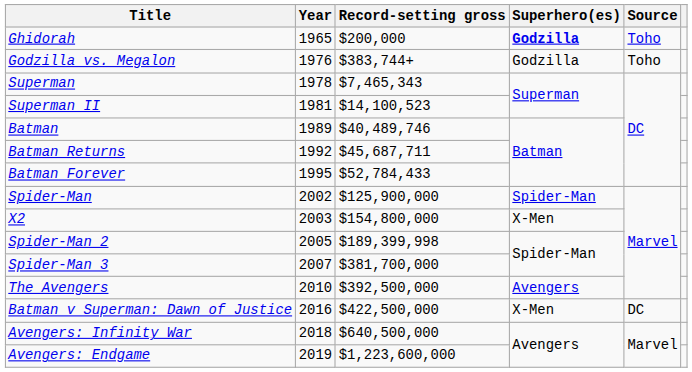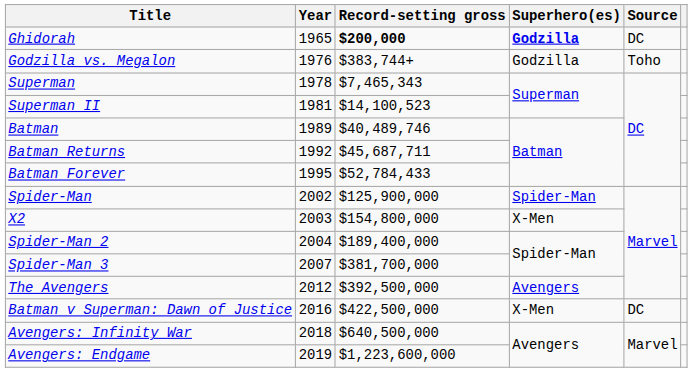Ghidorah | Record-setting gross: normal -> bold
Ghidorah | Source: Toho -> DC
Spider-Man 2 | Year: 2005 -> 2004
Spider-Man 2 | Record-setting gross: $189,399,998 -> $189,400,000
The Avengers | Year: 2010 -> 2012
